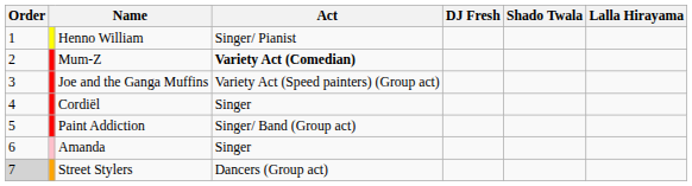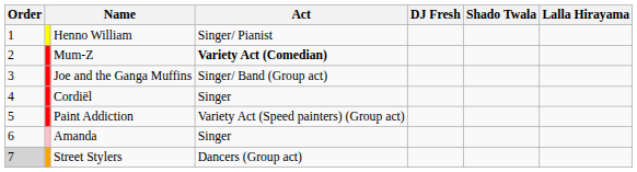Joe and the Ganga Muffins | Act: Variety Act (Speed painters) (Group act) -> Singer/ Band (Group act)
Paint Addiction | Act: Singer/ Band (Group act) -> Variety Act (Speed painters) (Group act)
